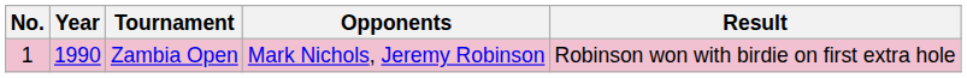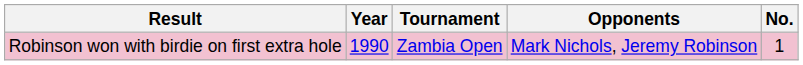columns swapped: No. <-> Result
